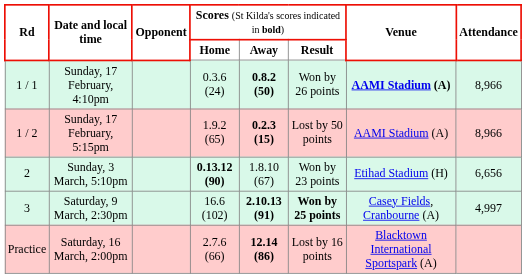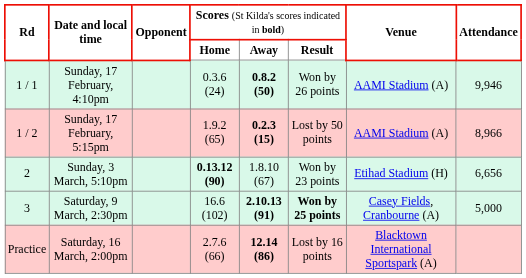Sunday, 17 February, 4:10pm | column 7: bold -> normal
Sunday, 17 February, 4:10pm | column 8: 8,966 -> 9,946
Saturday, 9 March, 2:30pm | column 8: 4,997 -> 5,000
